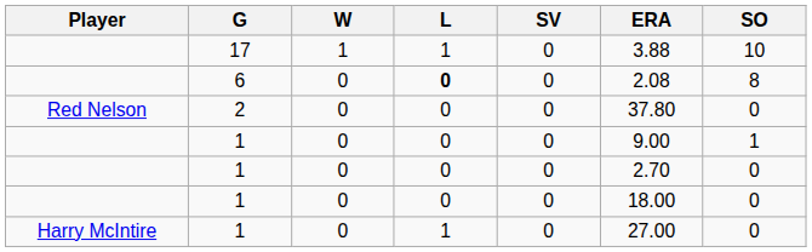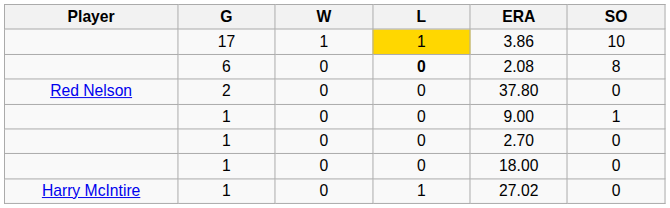- column: SV | 0 | 0 | 0 | 0 | 0 | 0 | 0
17 | L: no background -> gold background
17 | ERA: 3.88 -> 3.86
Harry McIntire / 1 | ERA: 27.00 -> 27.02
